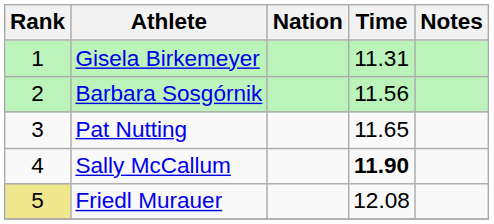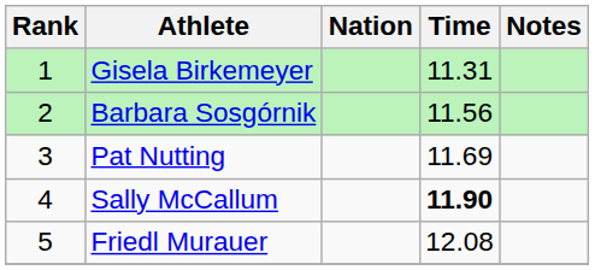Pat Nutting | Time: 11.65 -> 11.69
Friedl Murauer | Rank: khaki background -> no background
